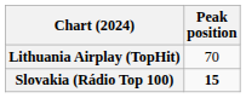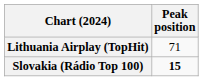Lithuania Airplay (TopHit) | Peak position: 70 -> 71
